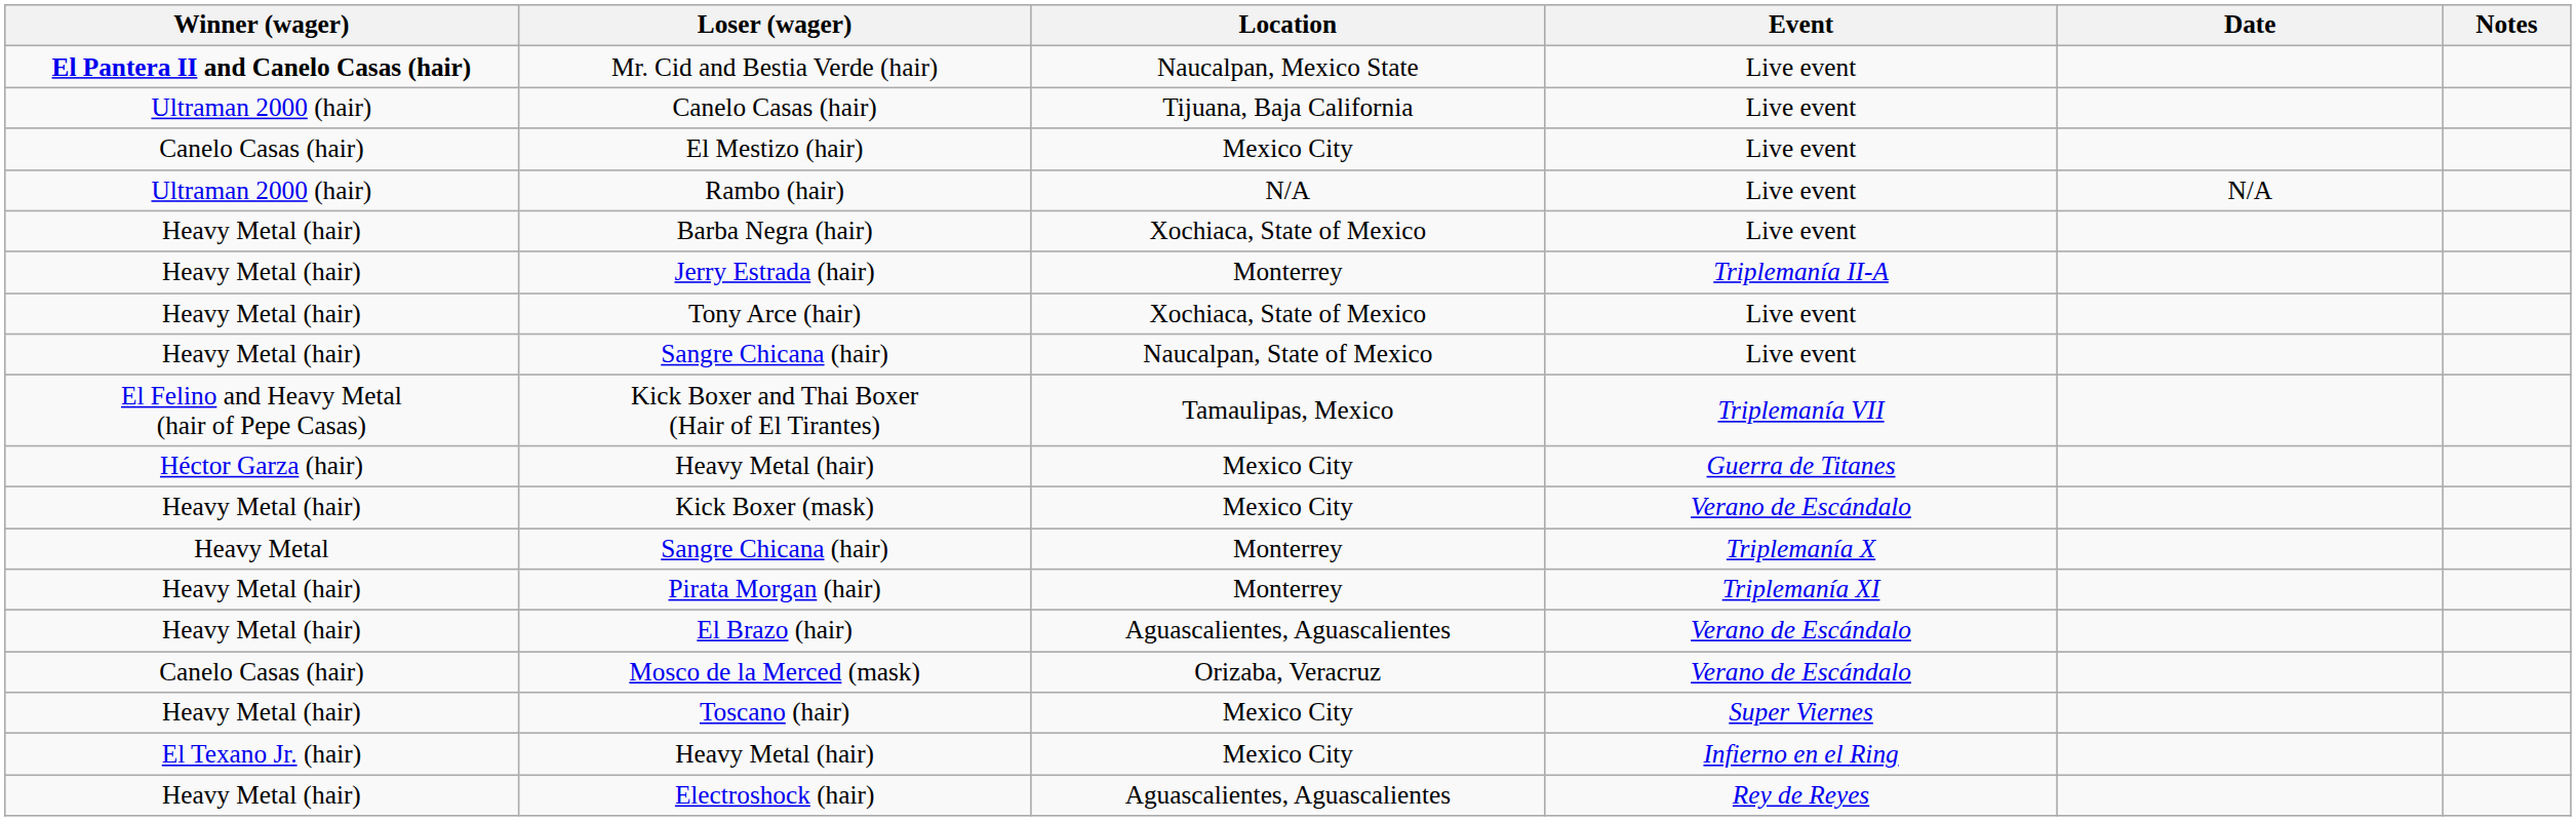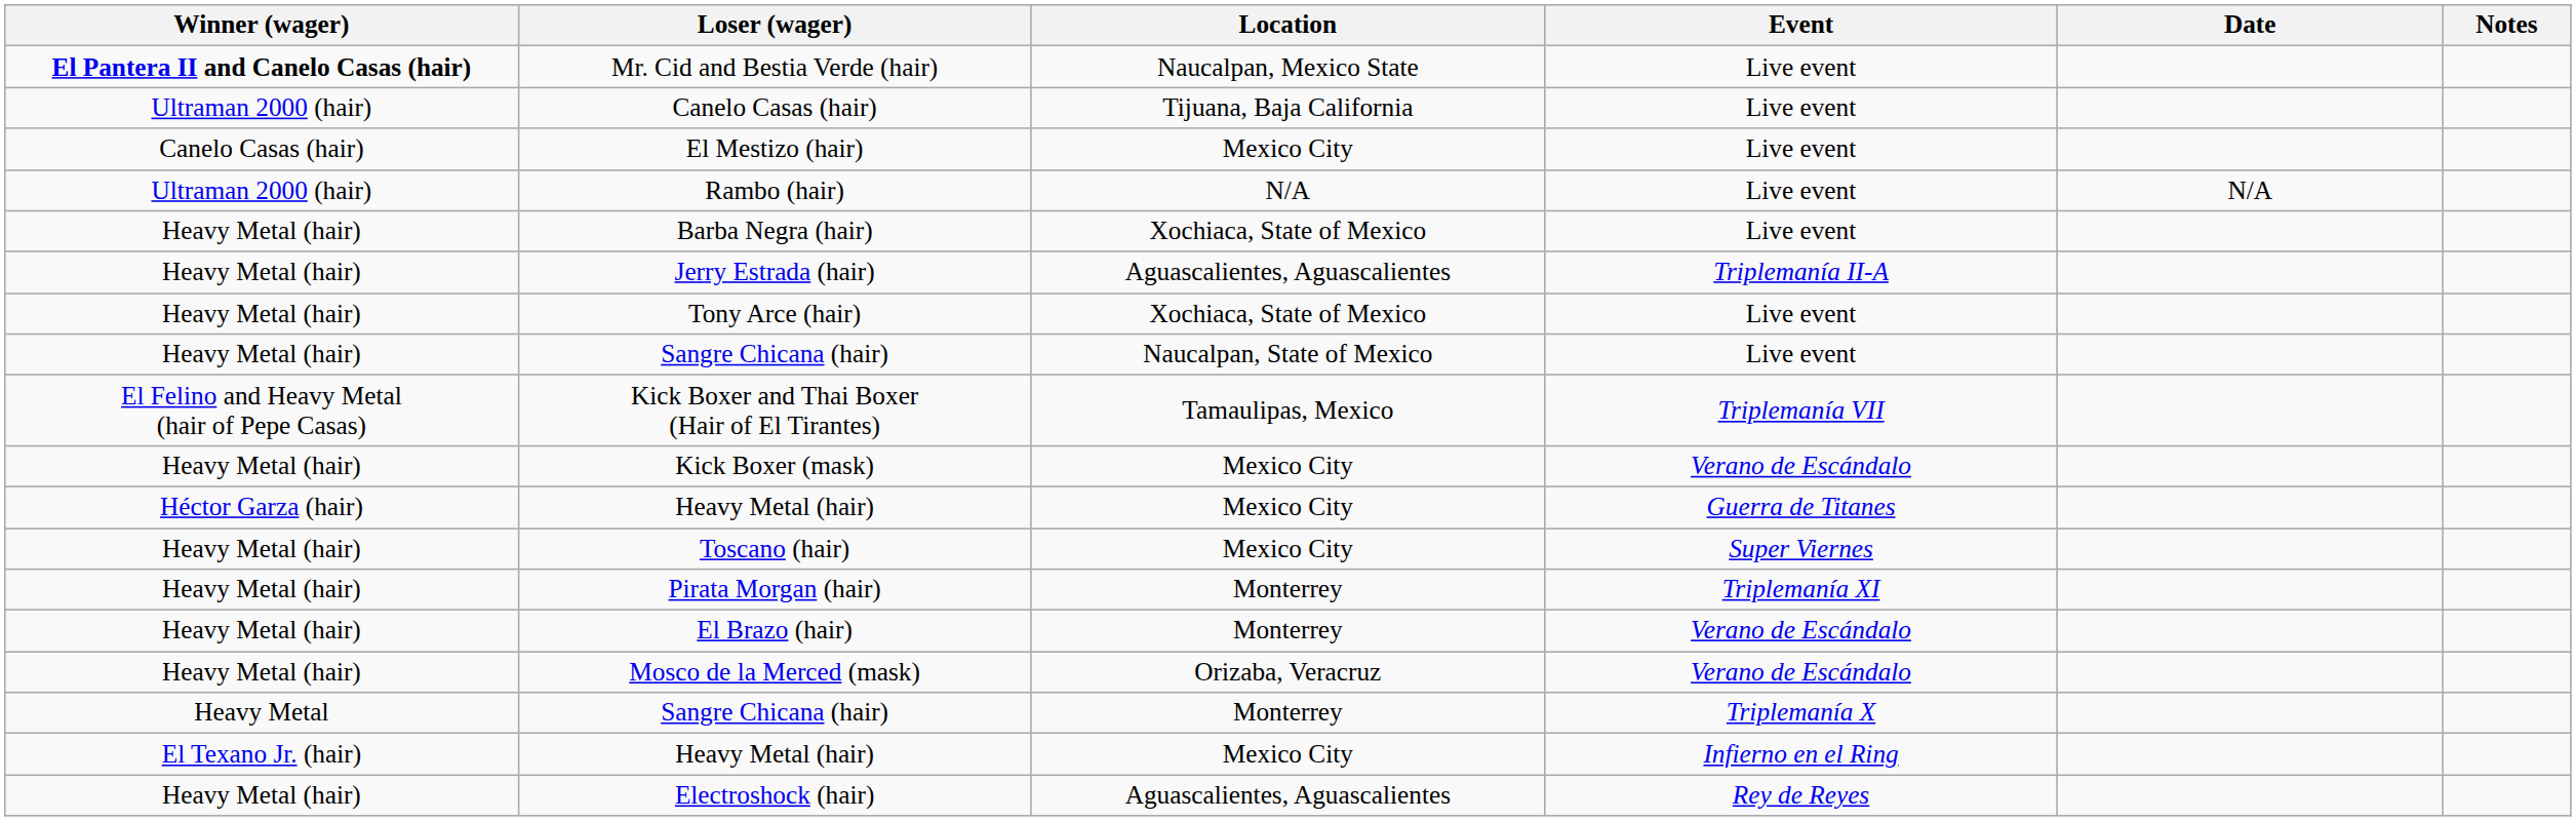Jerry Estrada (hair) | Location: Monterrey -> Aguascalientes, Aguascalientes
rows swapped: Kick Boxer (mask) <-> Heavy Metal (hair) / Guerra de Titanes
rows swapped: Sangre Chicana (hair) / Triplemanía X <-> Toscano (hair)
El Brazo (hair) | Location: Aguascalientes, Aguascalientes -> Monterrey
Mosco de la Merced (mask) | Winner (wager): Canelo Casas (hair) -> Heavy Metal (hair)
